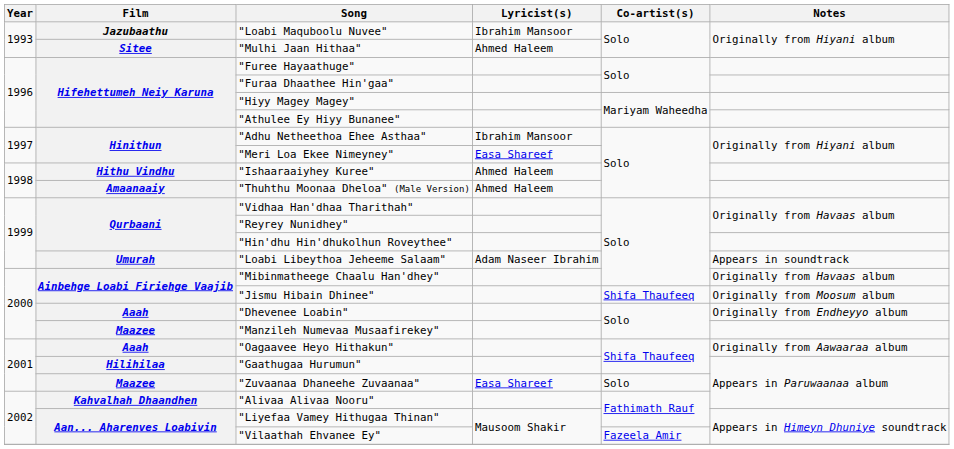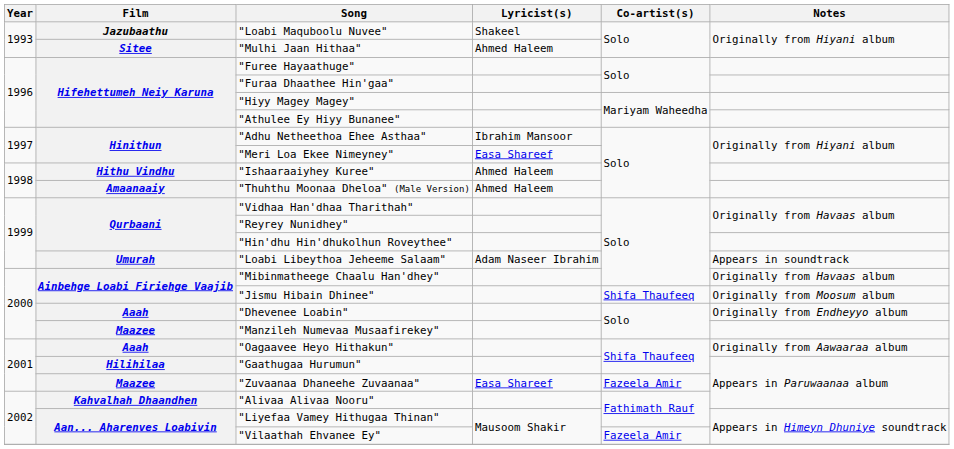"Loabi Maquboolu Nuvee" | Lyricist(s): Ibrahim Mansoor -> Shakeel
"Zuvaanaa Dhaneehe Zuvaanaa" | Co-artist(s): Solo -> Fazeela Amir
